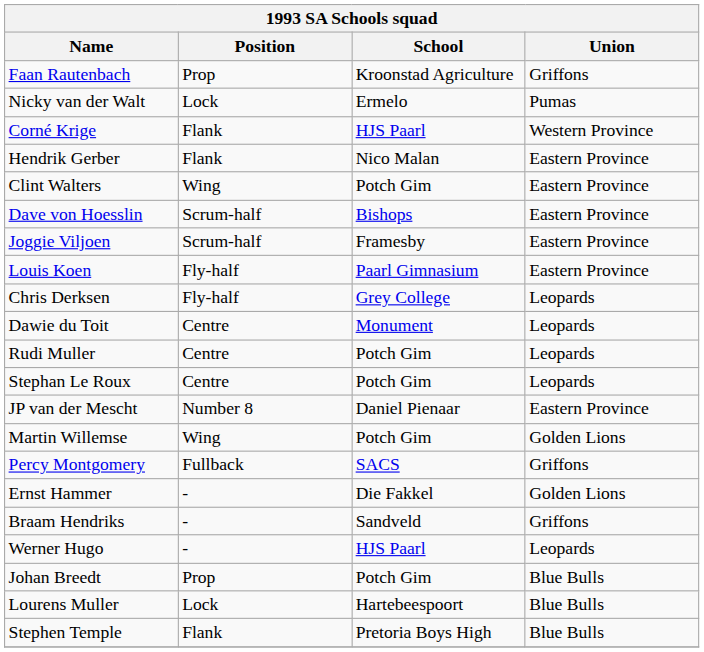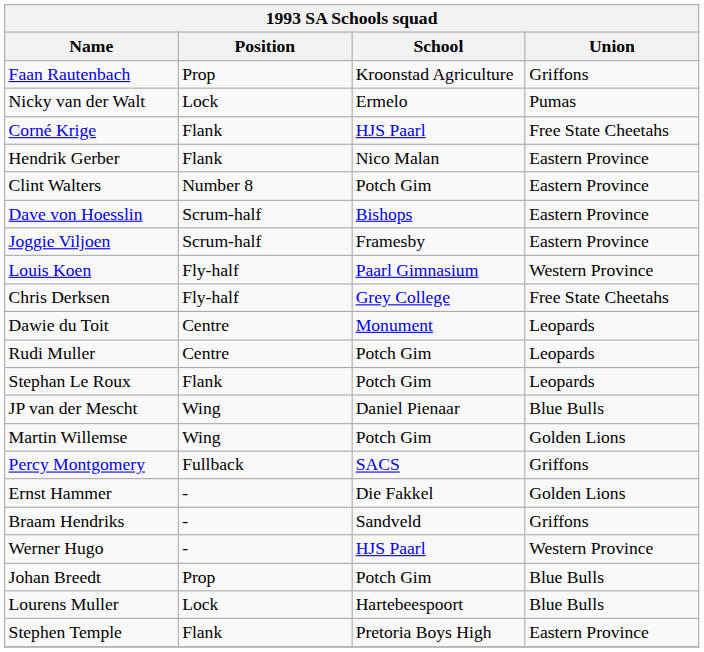Corné Krige | Union: Western Province -> Free State Cheetahs
Clint Walters | Position: Wing -> Number 8
Louis Koen | Union: Eastern Province -> Western Province
Chris Derksen | Union: Leopards -> Free State Cheetahs
Stephan Le Roux | Position: Centre -> Flank
JP van der Mescht | Position: Number 8 -> Wing
JP van der Mescht | Union: Eastern Province -> Blue Bulls
Werner Hugo | Union: Leopards -> Western Province
Stephen Temple | Union: Blue Bulls -> Eastern Province
